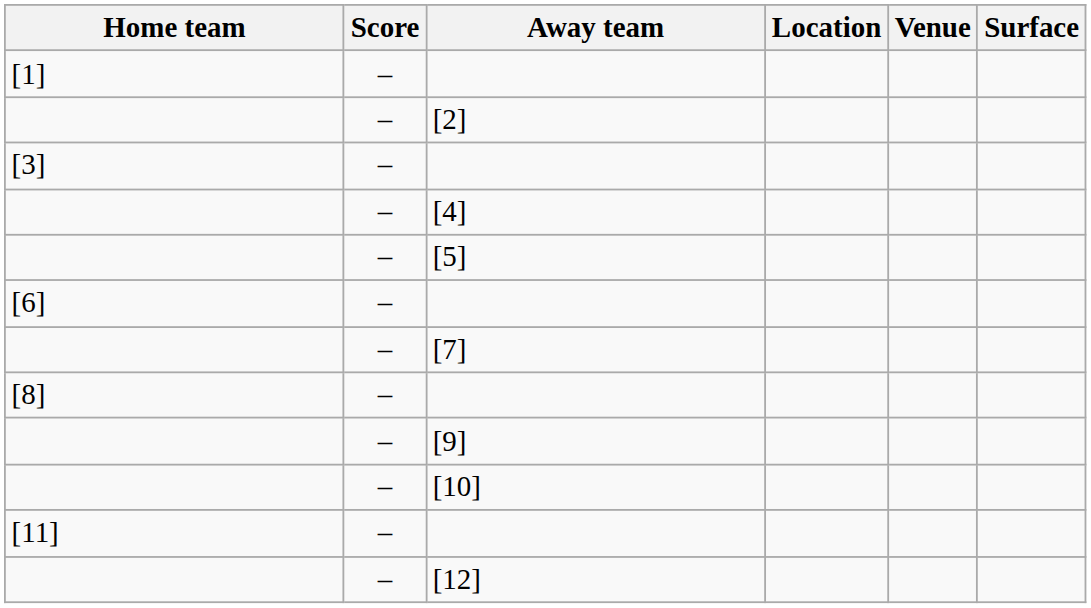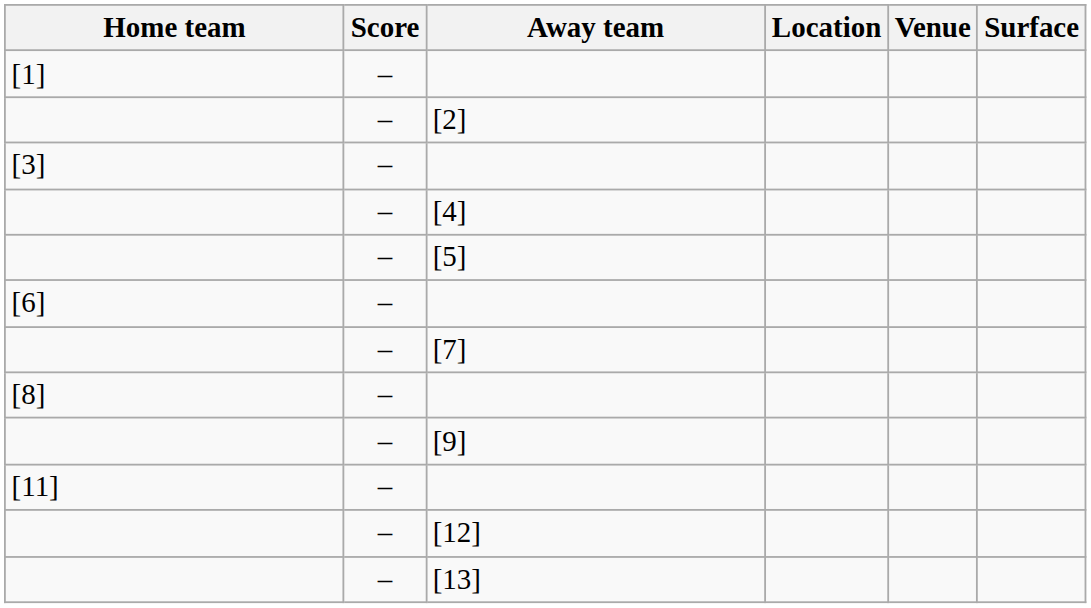- row: – | [10]
+ row: – | [13]
